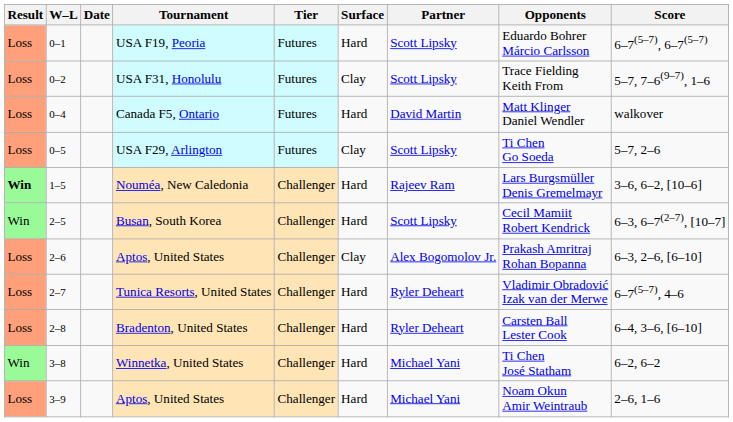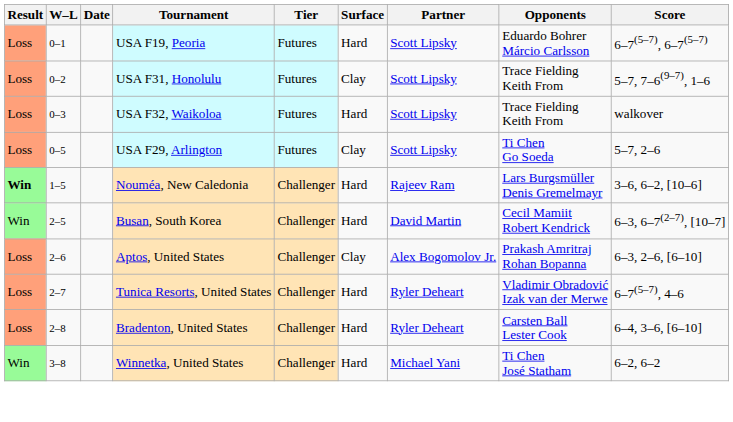+ row: Loss | 0–3 | USA F32, Waikoloa | Futures | Hard | Scott Lipsky | Trace Fielding Keith From | walkover
- row: Loss | 0–4 | Canada F5, Ontario | Futures | Hard | David Martin | Matt Klinger Daniel Wendler | walkover
Busan, South Korea | Partner: Scott Lipsky -> David Martin
- row: Loss | 3–9 | Aptos, United States | Challenger | Hard | Michael Yani | Noam Okun Amir Weintraub | 2–6, 1–6
